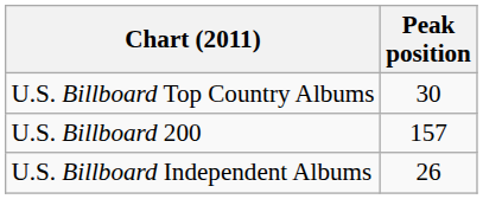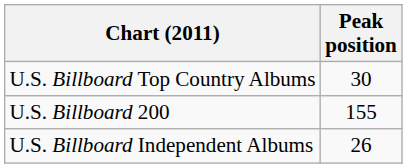U.S. Billboard 200 | Peak position: 157 -> 155
